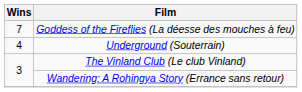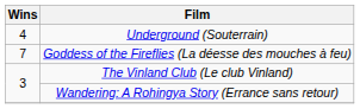rows swapped: Goddess of the Fireflies (La déesse des mouches à feu) <-> Underground (Souterrain)
